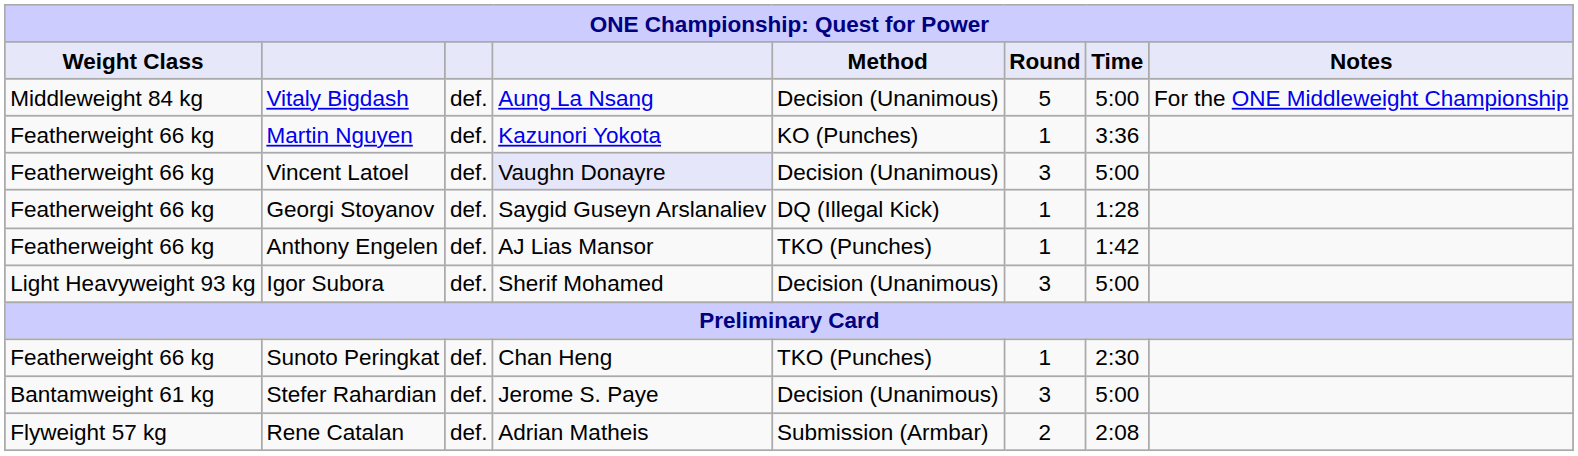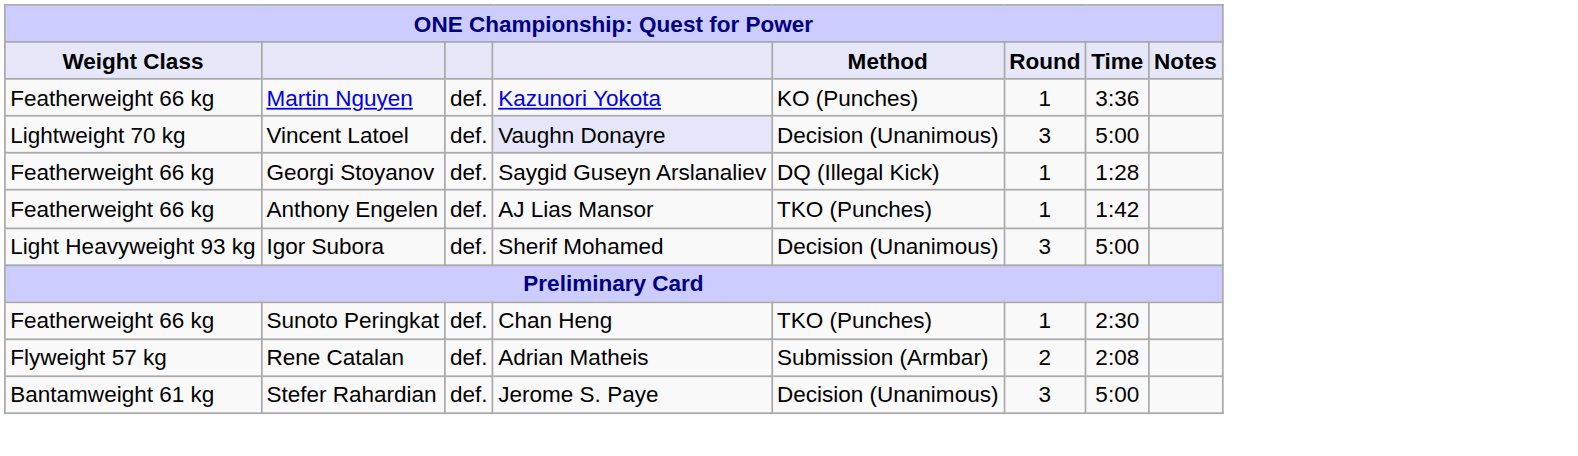- row: Middleweight 84 kg | Vitaly Bigdash | def. | Aung La Nsang | Decision (Unanimous) | 5 | 5:00 | For the ONE Middleweight Championship
Vincent Latoel | Weight Class: Featherweight 66 kg -> Lightweight 70 kg
rows swapped: Stefer Rahardian <-> Rene Catalan
